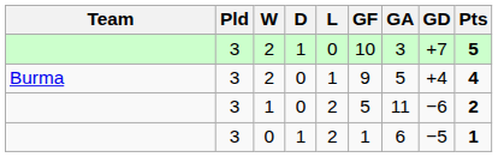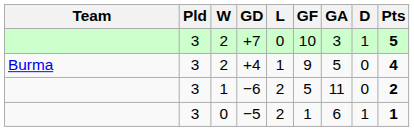columns swapped: D <-> GD
